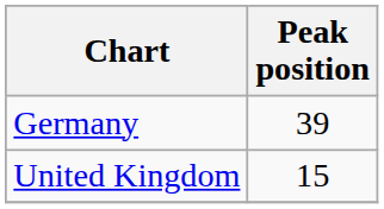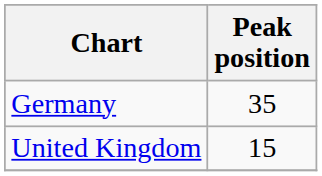Germany | Peak position: 39 -> 35
